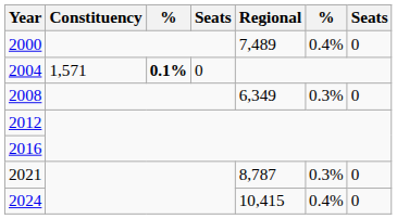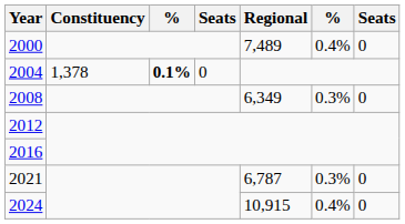2004 | Constituency: 1,571 -> 1,378
2021 | Regional: 8,787 -> 6,787
2024 | Regional: 10,415 -> 10,915
